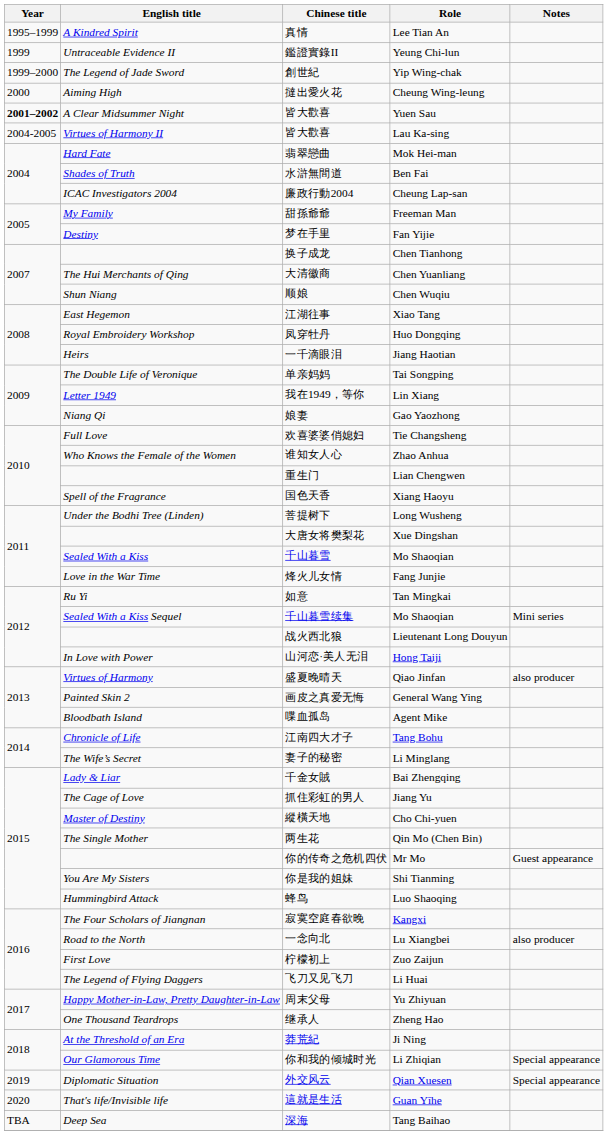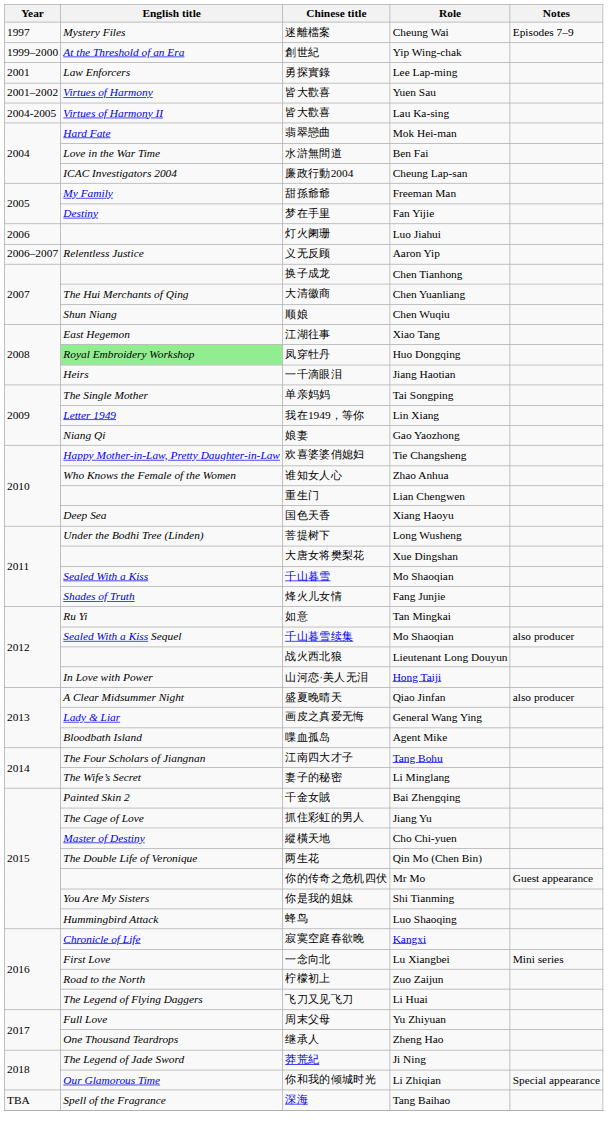- row: 1995–1999 | A Kindred Spirit | 真情 | Lee Tian An
+ row: 1997 | Mystery Files | 迷離檔案 | Cheung Wai | Episodes 7–9
- row: 1999 | Untraceable Evidence II | 鑑證實錄II | Yeung Chi-lun
創世紀 | English title: The Legend of Jade Sword -> At the Threshold of an Era
- row: 2000 | Aiming High | 撻出愛火花 | Cheung Wing-leung
+ row: 2001 | Law Enforcers | 勇探實錄 | Lee Lap-ming
皆大歡喜 / Yuen Sau | Year: bold -> normal
皆大歡喜 / Yuen Sau | English title: A Clear Midsummer Night -> Virtues of Harmony
水滸無間道 | English title: Shades of Truth -> Love in the War Time
+ row: 2006 | 灯火阑珊 | Luo Jiahui
+ row: 2006–2007 | Relentless Justice | 义无反顾 | Aaron Yip
凤穿牡丹 | English title: no background -> lightgreen background
单亲妈妈 | English title: The Double Life of Veronique -> The Single Mother
欢喜婆婆俏媳妇 | English title: Full Love -> Happy Mother-in-Law, Pretty Daughter-in-Law
国色天香 | English title: Spell of the Fragrance -> Deep Sea
烽火儿女情 | English title: Love in the War Time -> Shades of Truth
千山暮雪续集 | Notes: Mini series -> also producer
盛夏晚晴天 | English title: Virtues of Harmony -> A Clear Midsummer Night
画皮之真爱无悔 | English title: Painted Skin 2 -> Lady & Liar
江南四大才子 | English title: Chronicle of Life -> The Four Scholars of Jiangnan
千金女賊 | English title: Lady & Liar -> Painted Skin 2
两生花 | English title: The Single Mother -> The Double Life of Veronique
寂寞空庭春欲晚 | English title: The Four Scholars of Jiangnan -> Chronicle of Life
一念向北 | English title: Road to the North -> First Love
一念向北 | Notes: also producer -> Mini series
柠檬初上 | English title: First Love -> Road to the North
周末父母 | English title: Happy Mother-in-Law, Pretty Daughter-in-Law -> Full Love
莽荒紀 | English title: At the Threshold of an Era -> The Legend of Jade Sword
- row: 2019 | Diplomatic Situation | 外交风云 | Qian Xuesen | Special appearance
- row: 2020 | That's life/Invisible life | 這就是生活 | Guan Yīhe
深海 | English title: Deep Sea -> Spell of the Fragrance
